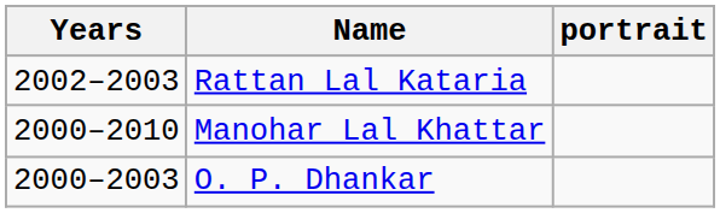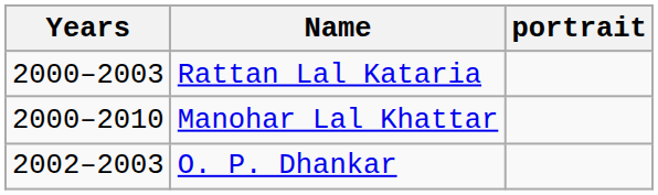Rattan Lal Kataria | Years: 2002–2003 -> 2000–2003
O. P. Dhankar | Years: 2000–2003 -> 2002–2003
